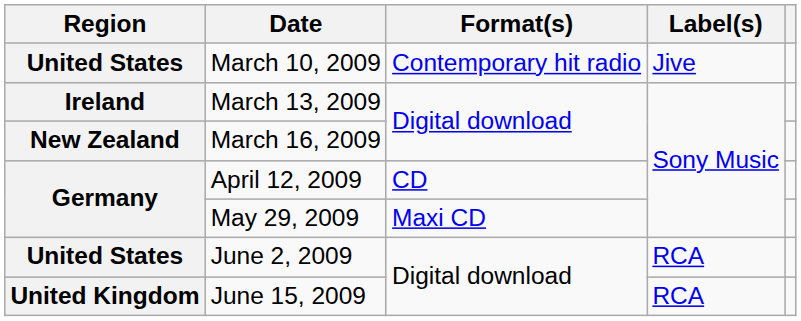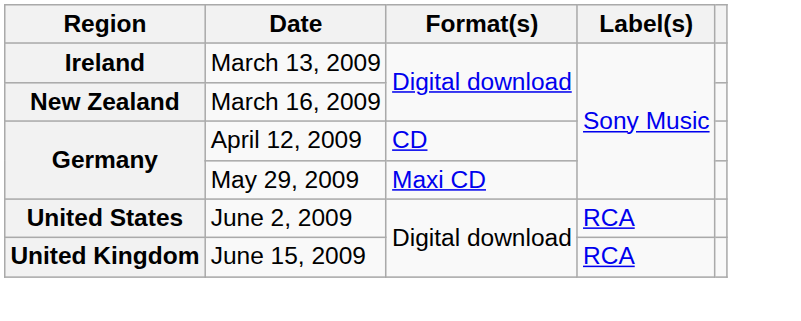- row: United States | March 10, 2009 | Contemporary hit radio | Jive
